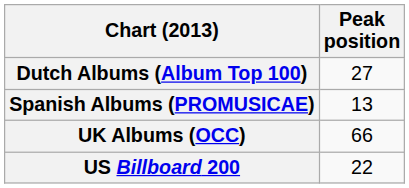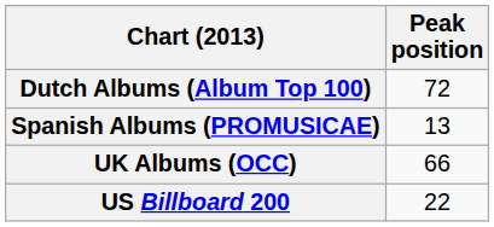Dutch Albums (Album Top 100) | Peak position: 27 -> 72
